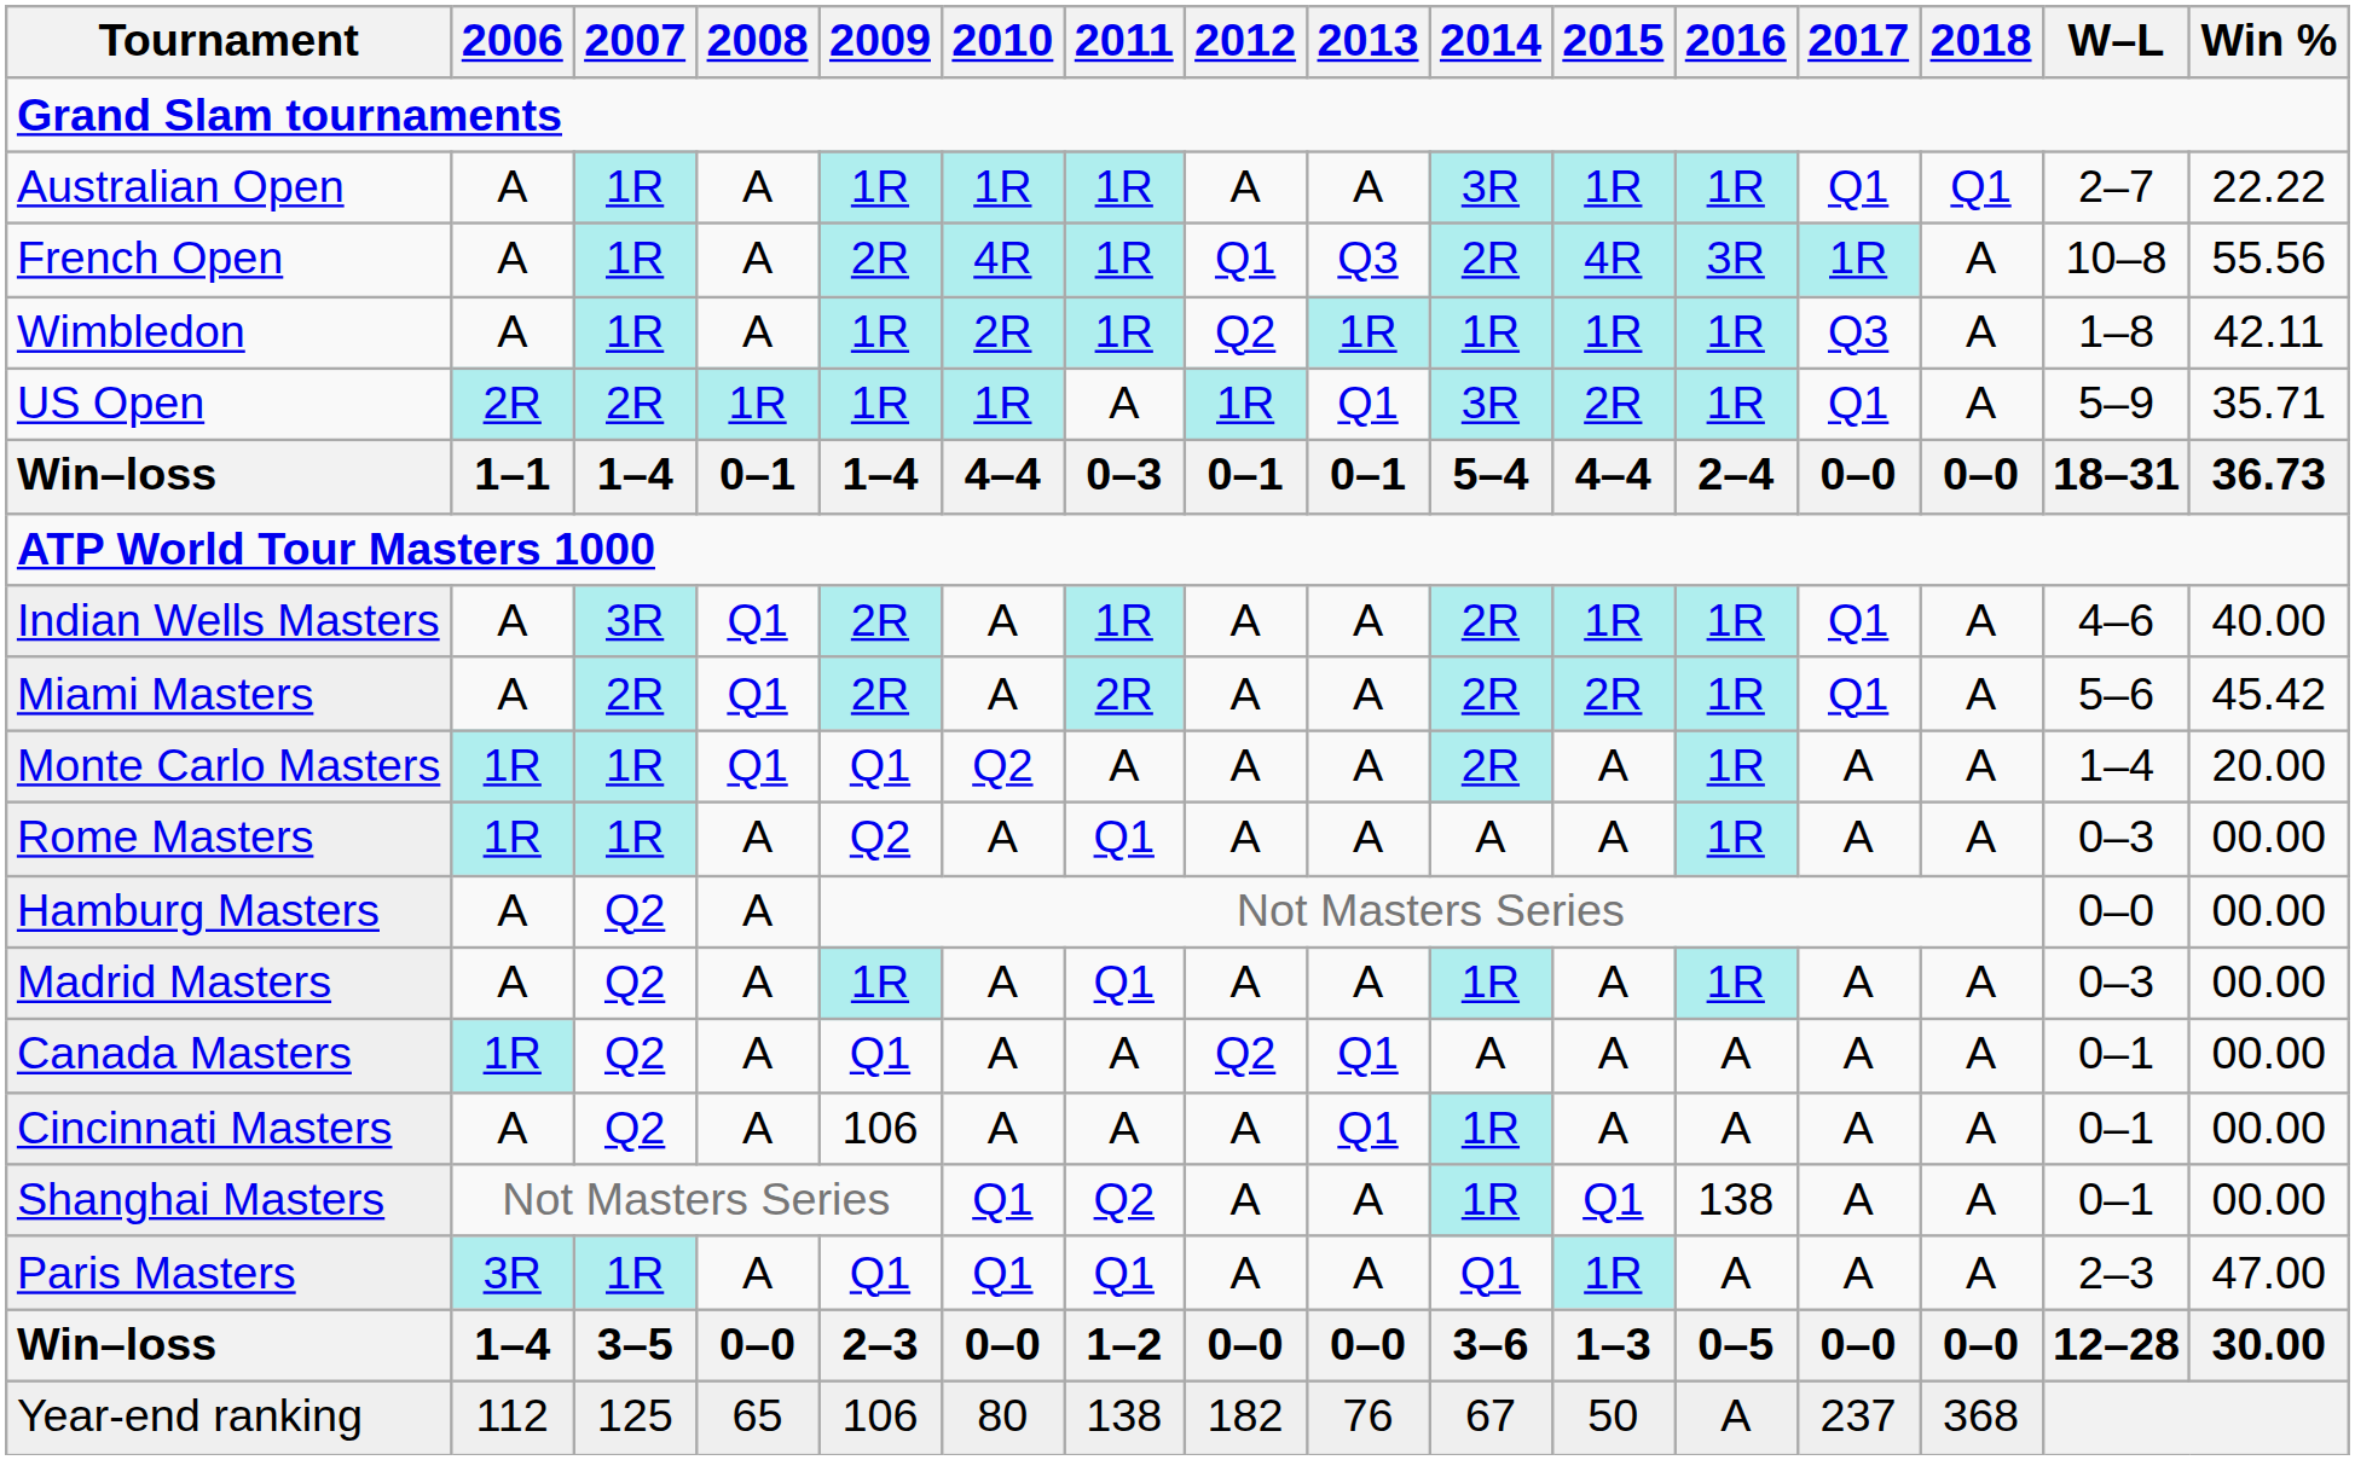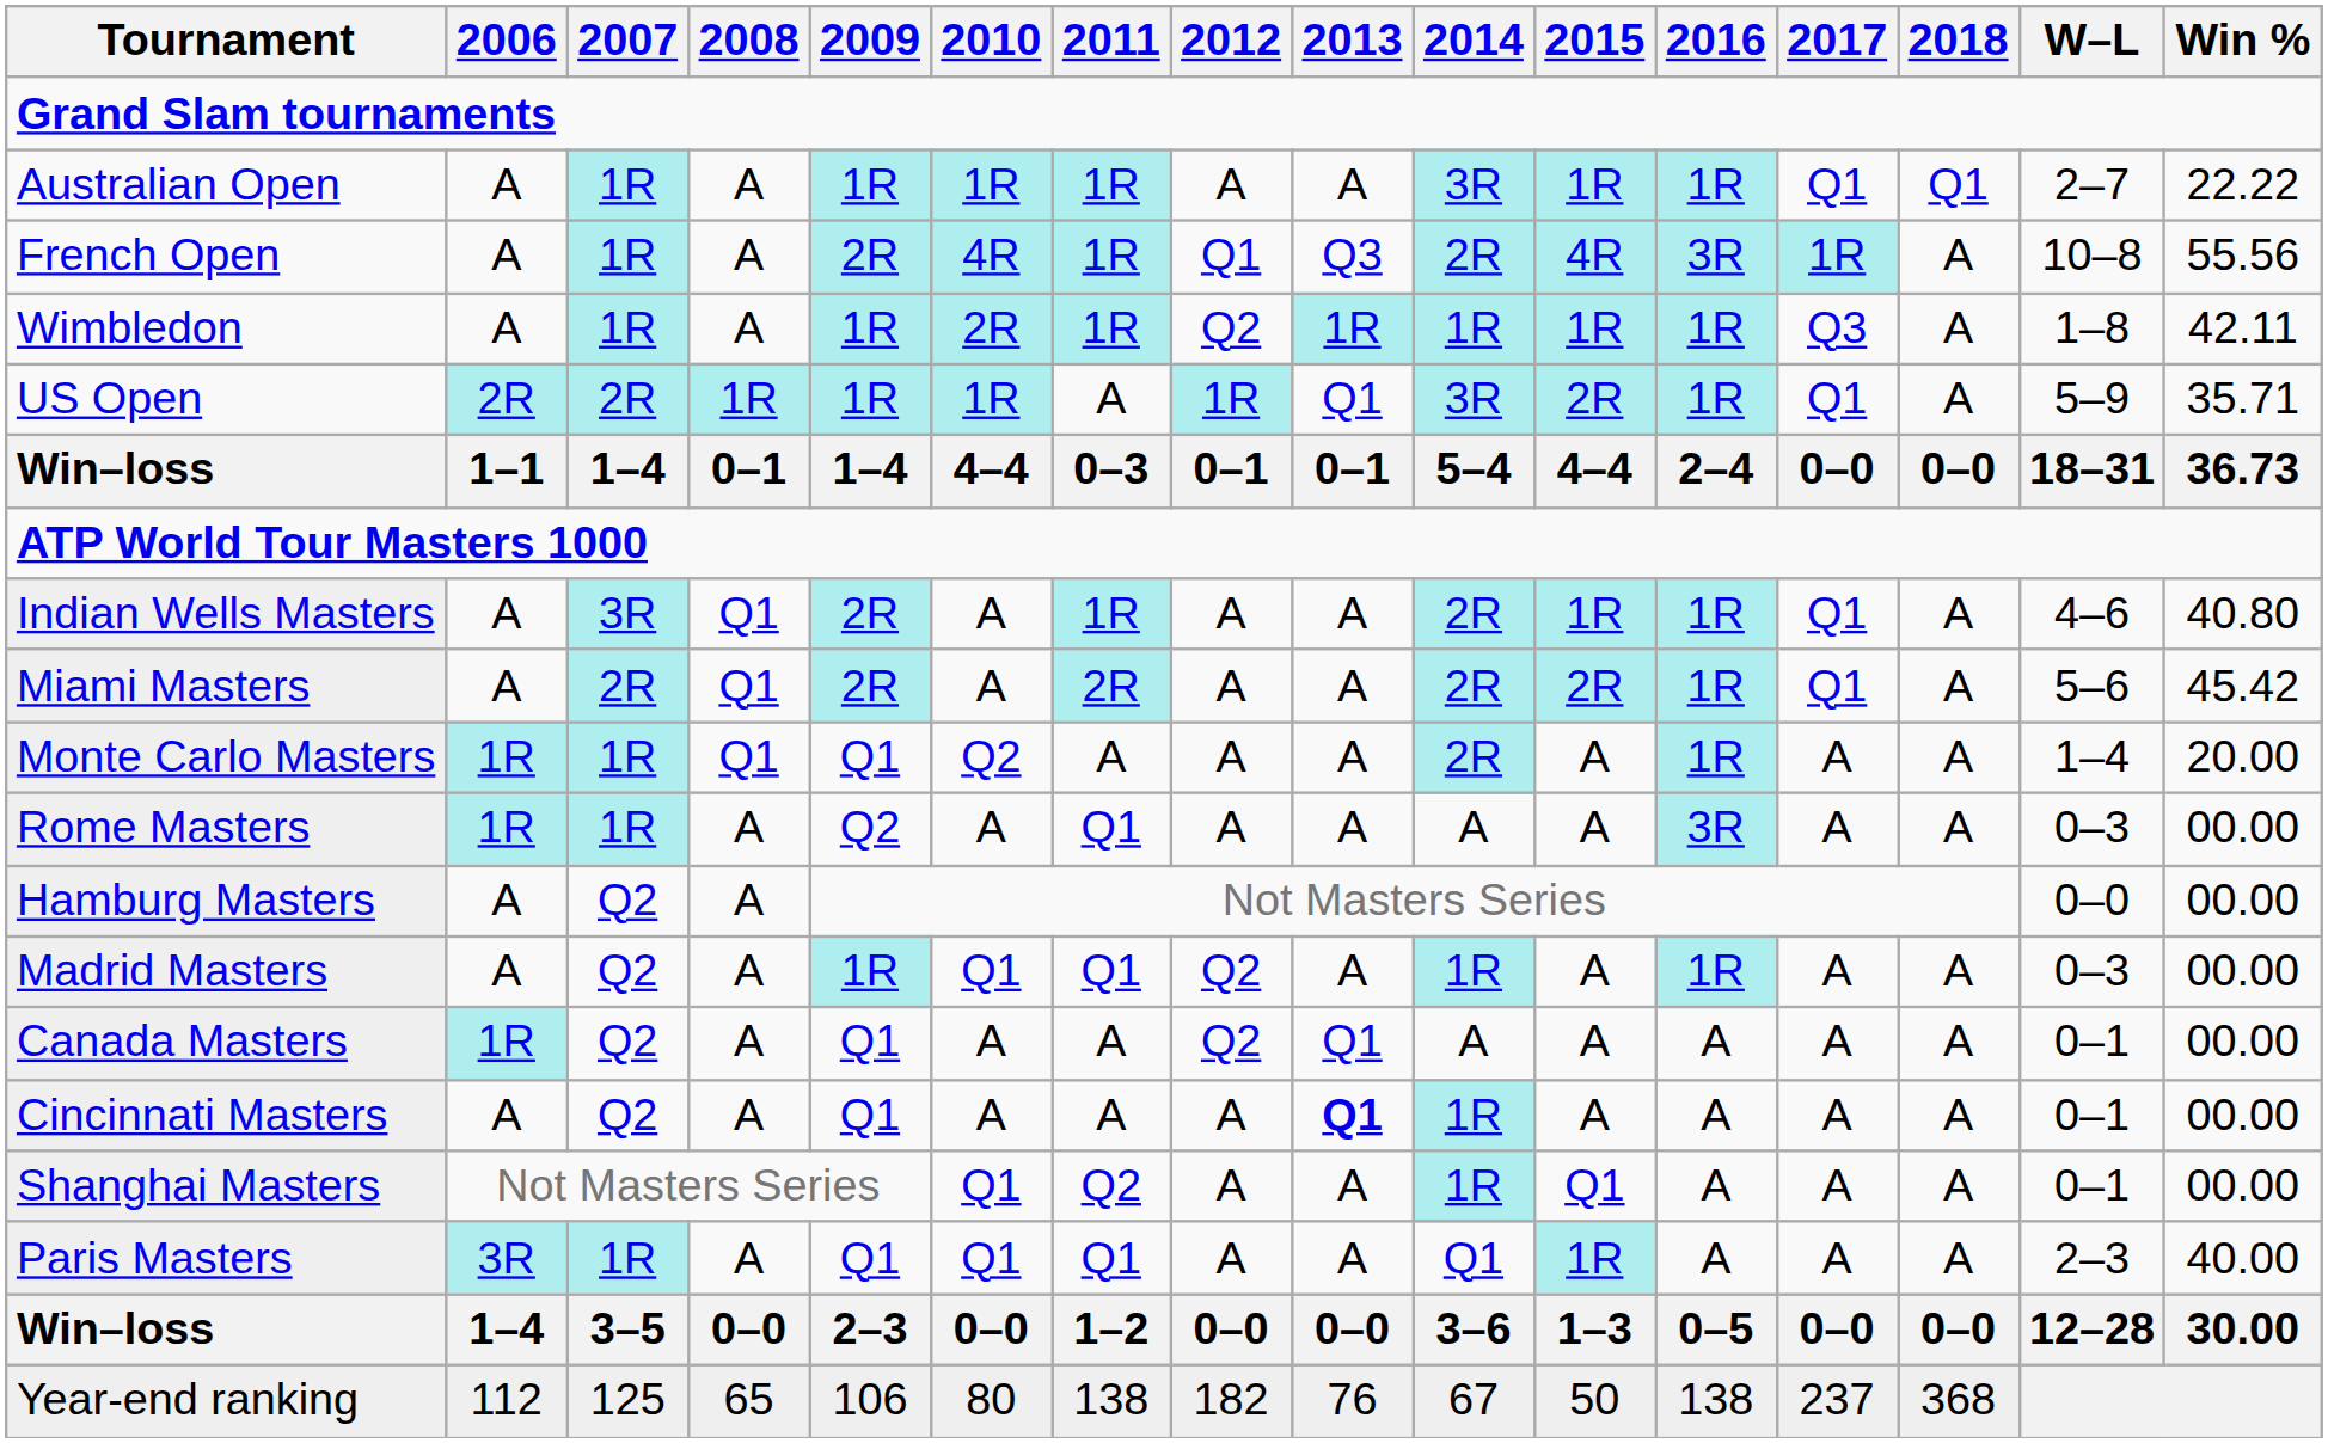Indian Wells Masters | Win %: 40.00 -> 40.80
Rome Masters | 2016: 1R -> 3R
Madrid Masters | 2010: A -> Q1
Madrid Masters | 2012: A -> Q2
Cincinnati Masters | 2009: 106 -> Q1
Cincinnati Masters | 2013: normal -> bold
Shanghai Masters | 2016: 138 -> A
Paris Masters | Win %: 47.00 -> 40.00
Year-end ranking | 2016: A -> 138
